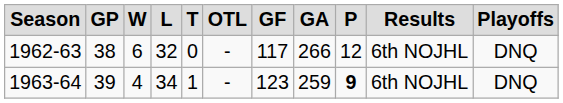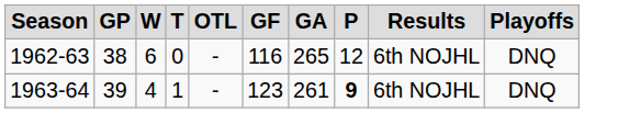- column: L | 32 | 34
1962-63 | GF: 117 -> 116
1962-63 | GA: 266 -> 265
1963-64 | GA: 259 -> 261
